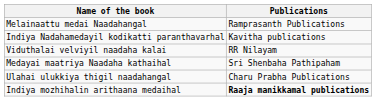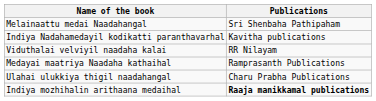Melainaattu medai Naadahangal | Publications: Ramprasanth Publications -> Sri Shenbaha Pathipaham
Medayai maatriya Naadaha kathaihal | Publications: Sri Shenbaha Pathipaham -> Ramprasanth Publications
